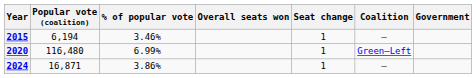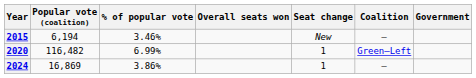2015 | Seat change: 1 -> New
2020 | Popular vote (coalition): 116,480 -> 116,482
2024 | Popular vote (coalition): 16,871 -> 16,869
